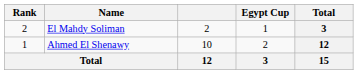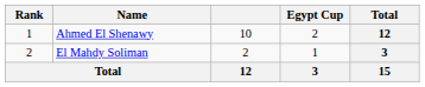rows swapped: Ahmed El Shenawy <-> El Mahdy Soliman
